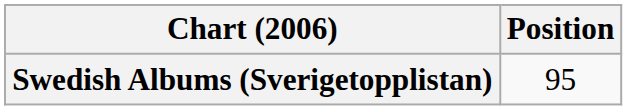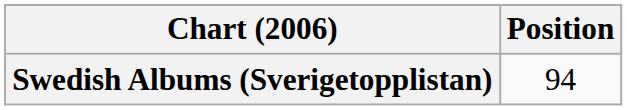Swedish Albums (Sverigetopplistan) | Position: 95 -> 94
